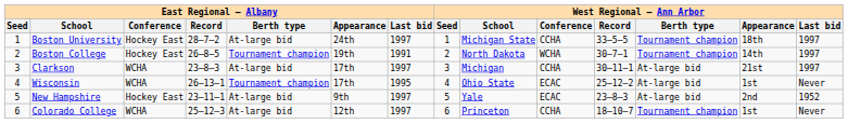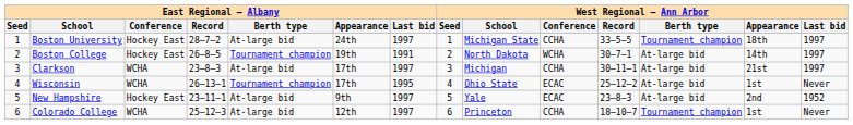Boston College | West Regional – Ann Arbor / Berth type: Tournament champion -> At-large bid
